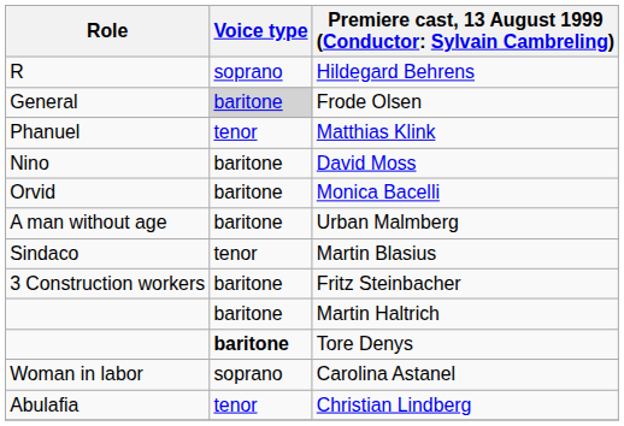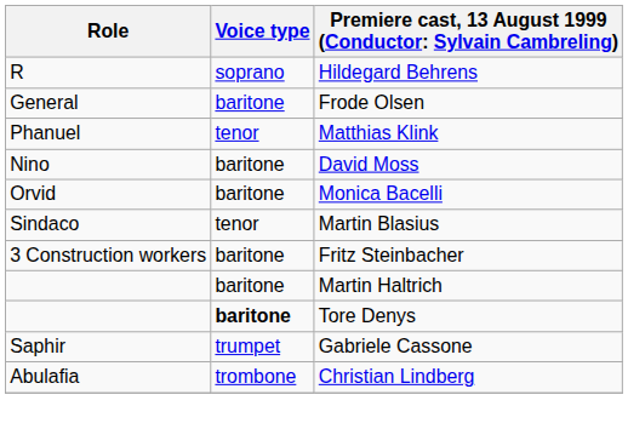Frode Olsen | Voice type: lightgrey background -> no background
- row: A man without age | baritone | Urban Malmberg
- row: Woman in labor | soprano | Carolina Astanel
+ row: Saphir | trumpet | Gabriele Cassone
Christian Lindberg | Voice type: tenor -> trombone
